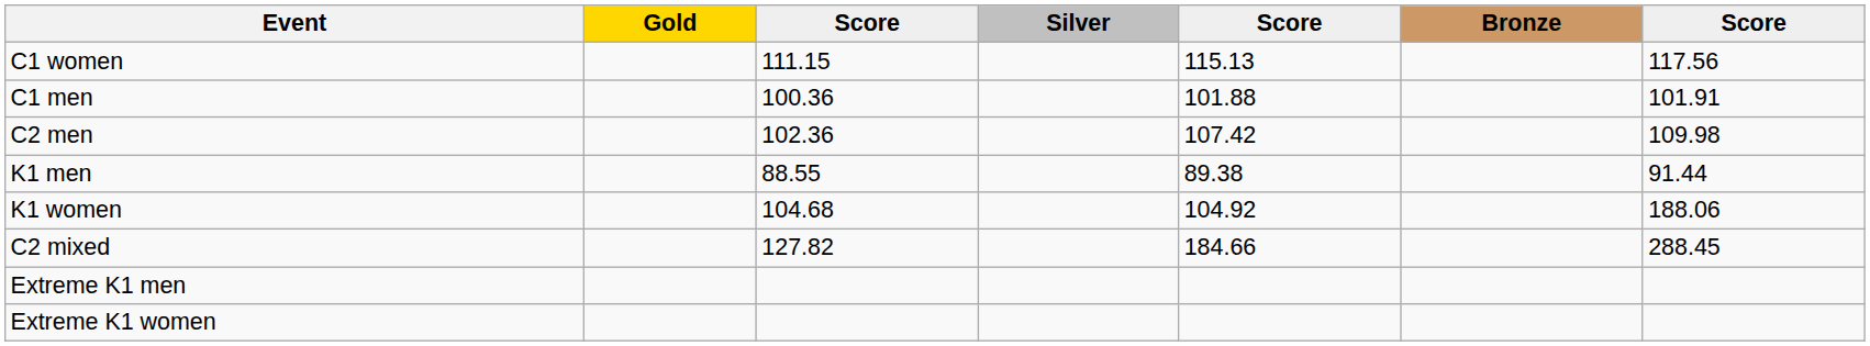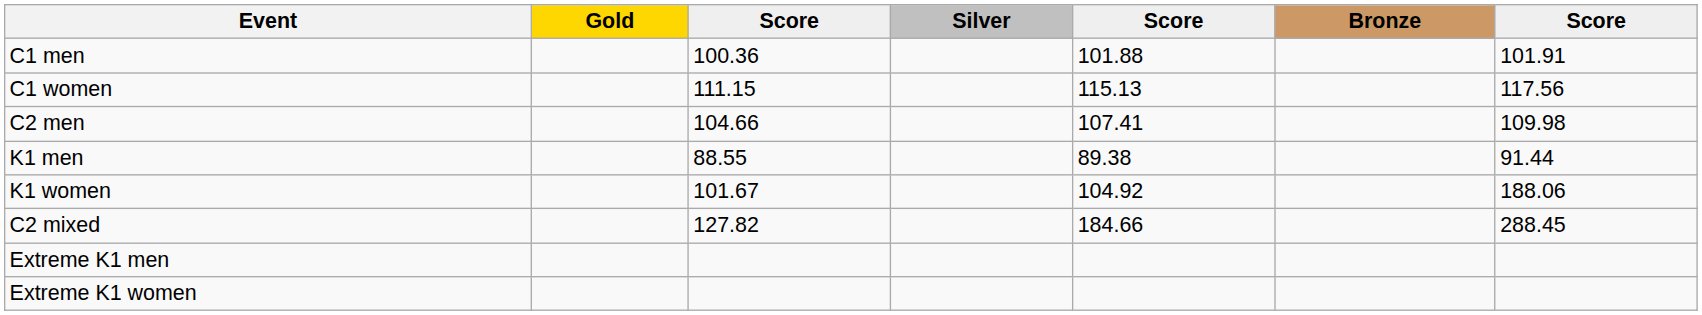rows swapped: C1 men <-> C1 women
C2 men | column 3: 102.36 -> 104.66
C2 men | column 5: 107.42 -> 107.41
K1 women | column 3: 104.68 -> 101.67
